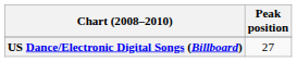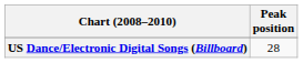US Dance/Electronic Digital Songs (Billboard) | Peak position: 27 -> 28
